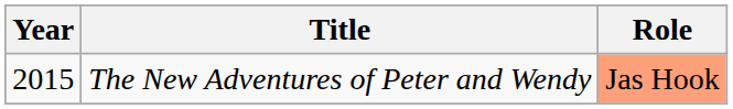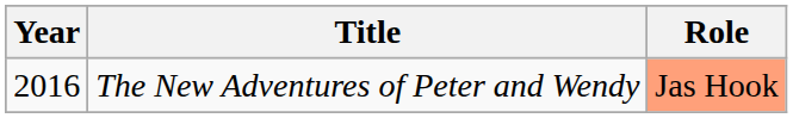The New Adventures of Peter and Wendy | Year: 2015 -> 2016
